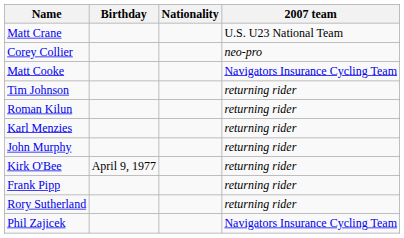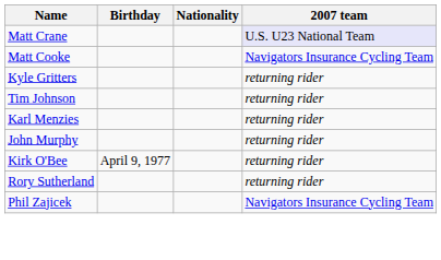Matt Crane | 2007 team: no background -> lavender background
- row: Corey Collier | neo-pro
+ row: Kyle Gritters | returning rider
- row: Roman Kilun | returning rider
- row: Frank Pipp | returning rider
